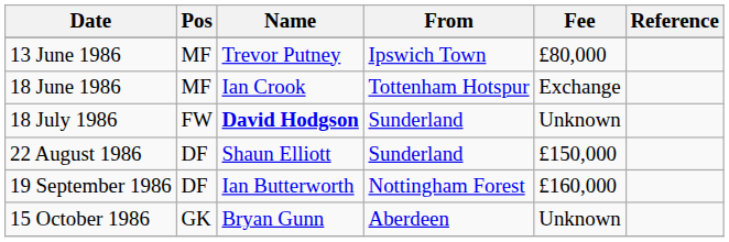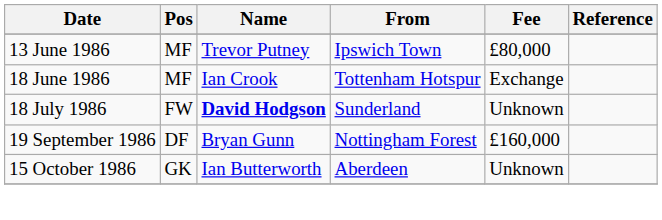- row: 22 August 1986 | DF | Shaun Elliott | Sunderland | £150,000
19 September 1986 | Name: Ian Butterworth -> Bryan Gunn
15 October 1986 | Name: Bryan Gunn -> Ian Butterworth
